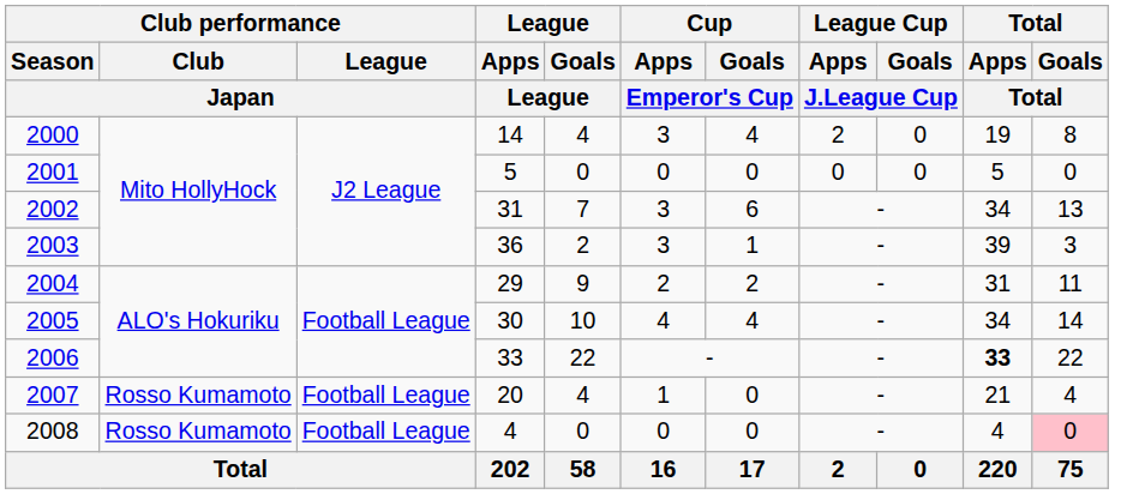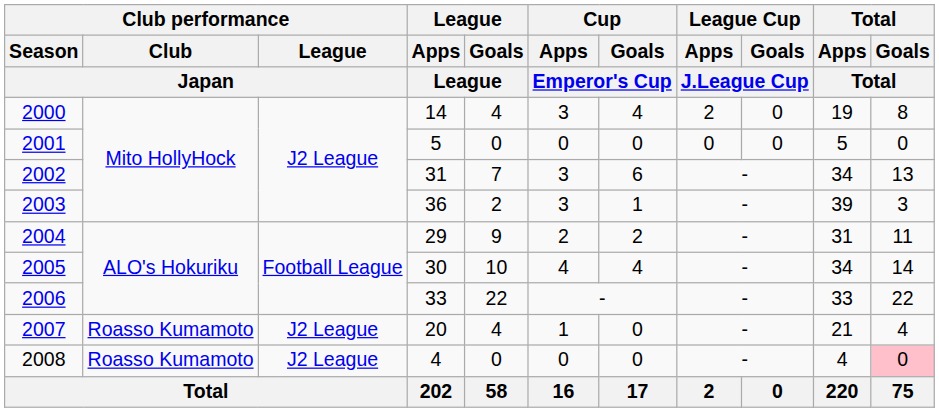2006 | Total / Apps / Total: bold -> normal
2007 | Club performance / Club / Japan: Rosso Kumamoto -> Roasso Kumamoto
2007 | Club performance / League / Japan: Football League -> J2 League
2008 | Club performance / Club / Japan: Rosso Kumamoto -> Roasso Kumamoto
2008 | Club performance / League / Japan: Football League -> J2 League
